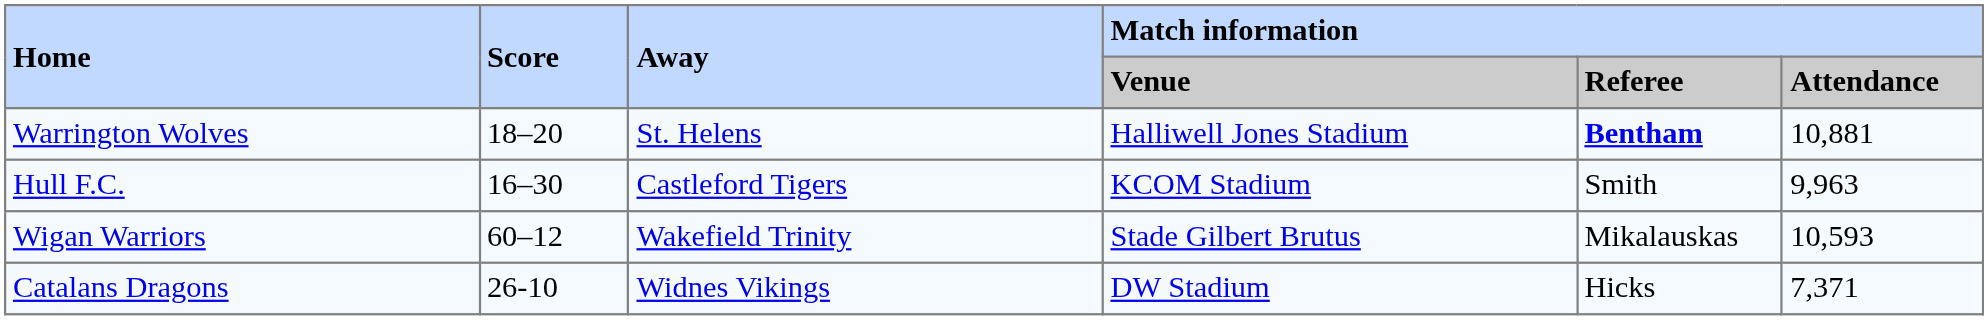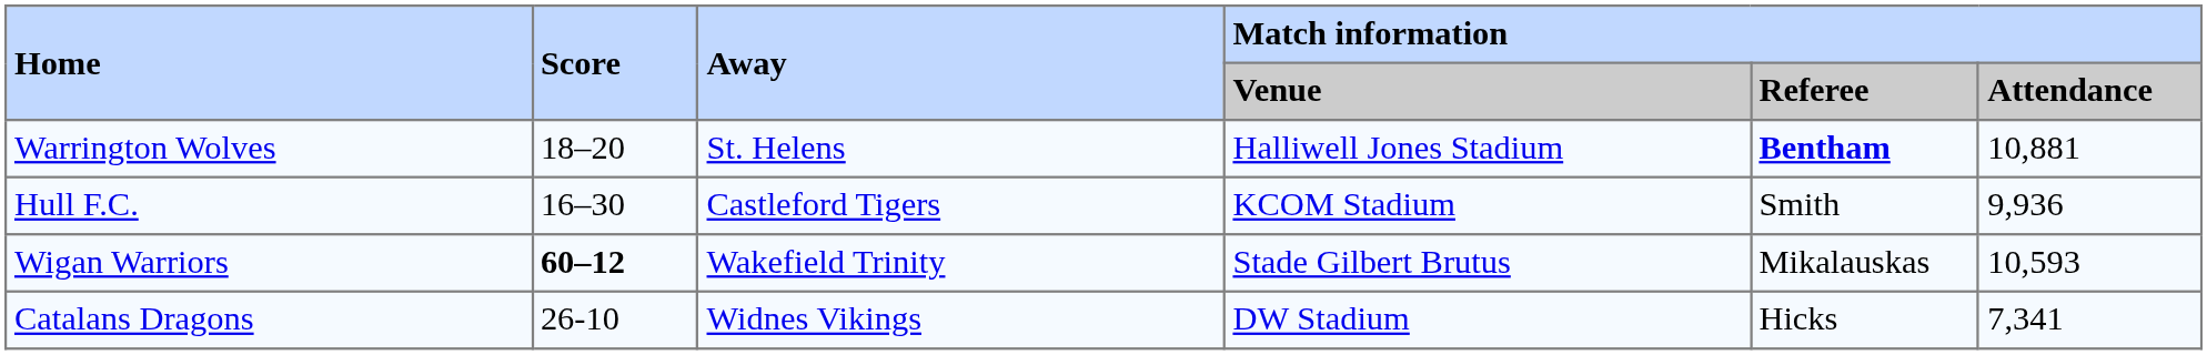Hull F.C. | Match information / Attendance: 9,963 -> 9,936
Wigan Warriors | Score: normal -> bold
Catalans Dragons | Match information / Attendance: 7,371 -> 7,341
